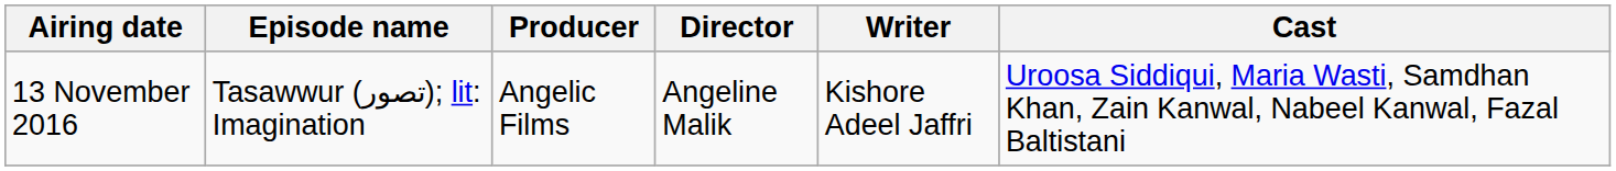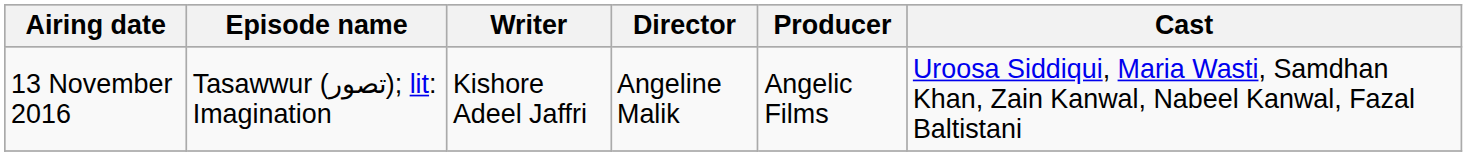columns swapped: Writer <-> Producer
